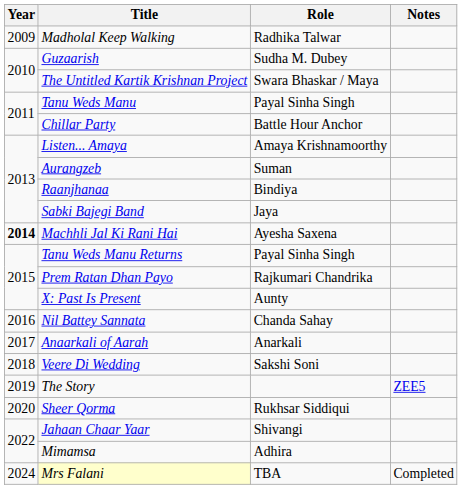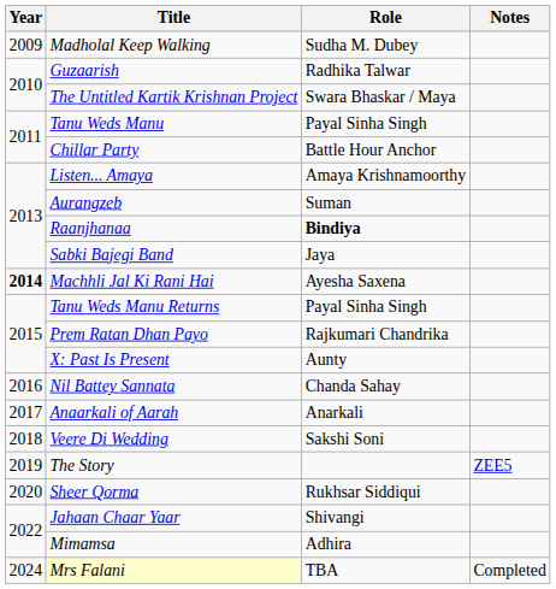Madholal Keep Walking | Role: Radhika Talwar -> Sudha M. Dubey
Guzaarish | Role: Sudha M. Dubey -> Radhika Talwar
Raanjhanaa | Role: normal -> bold
